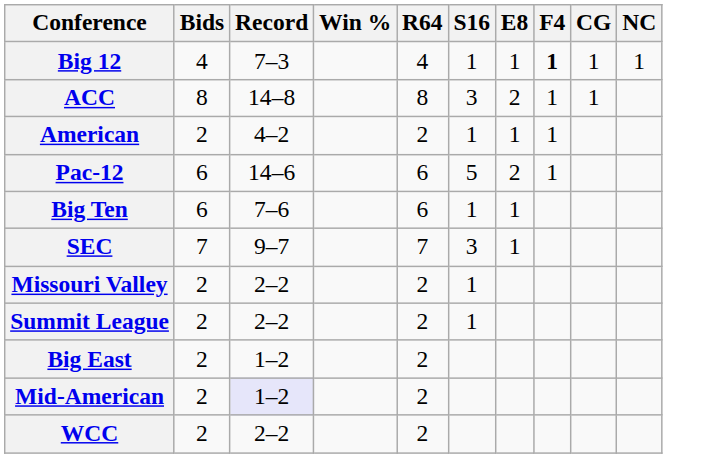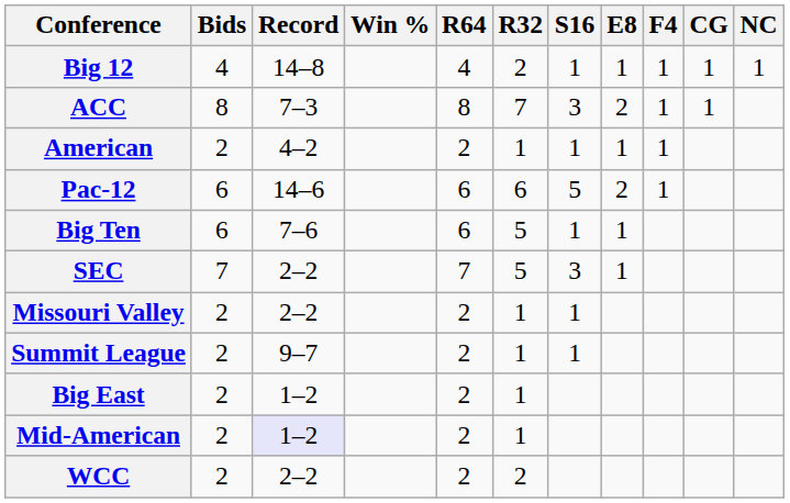+ column: R32 | 2 | 7 | 1 | 6 | 5 | 5 | 1 | 1 | 1 | 1 | 2
Big 12 | Record: 7–3 -> 14–8
Big 12 | F4: bold -> normal
ACC | Record: 14–8 -> 7–3
SEC | Record: 9–7 -> 2–2
Summit League | Record: 2–2 -> 9–7
